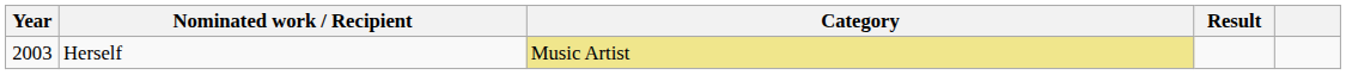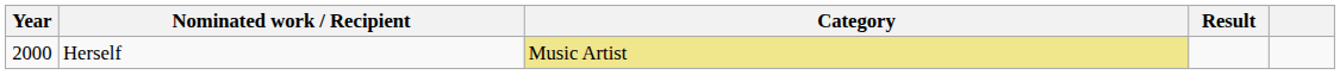Herself | Year: 2003 -> 2000
